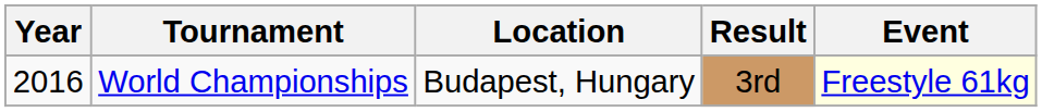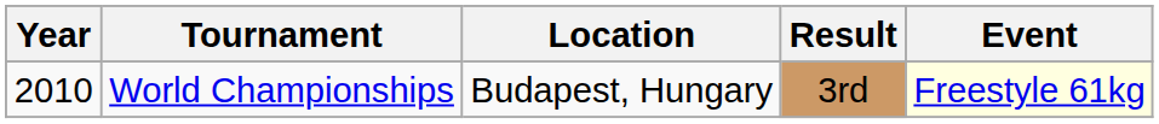World Championships | Year: 2016 -> 2010
